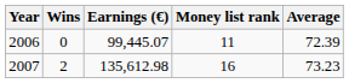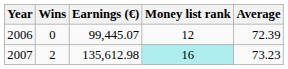2006 | Money list rank: 11 -> 12
2007 | Money list rank: no background -> paleturquoise background
